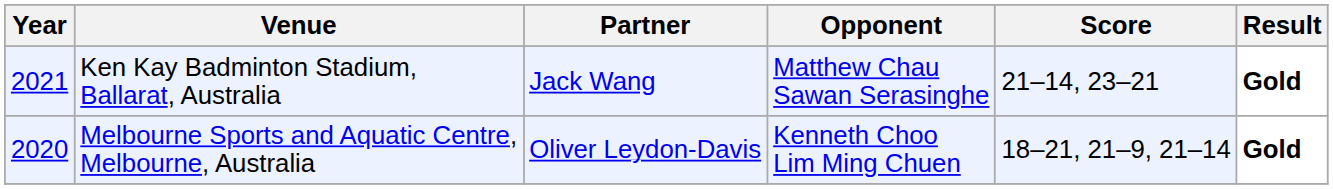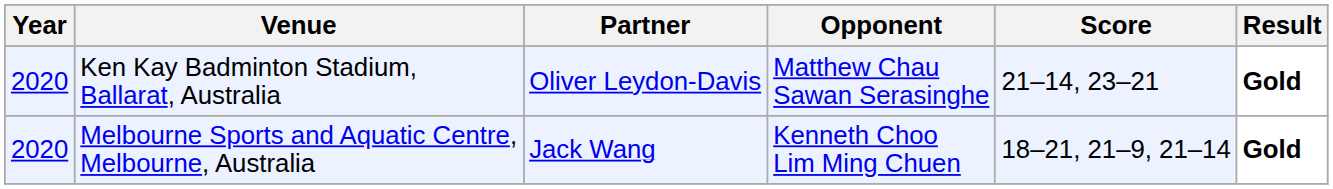Ken Kay Badminton Stadium, Ballarat, Australia | Year: 2021 -> 2020
Ken Kay Badminton Stadium, Ballarat, Australia | Partner: Jack Wang -> Oliver Leydon-Davis
Melbourne Sports and Aquatic Centre, Melbourne, Australia | Partner: Oliver Leydon-Davis -> Jack Wang
